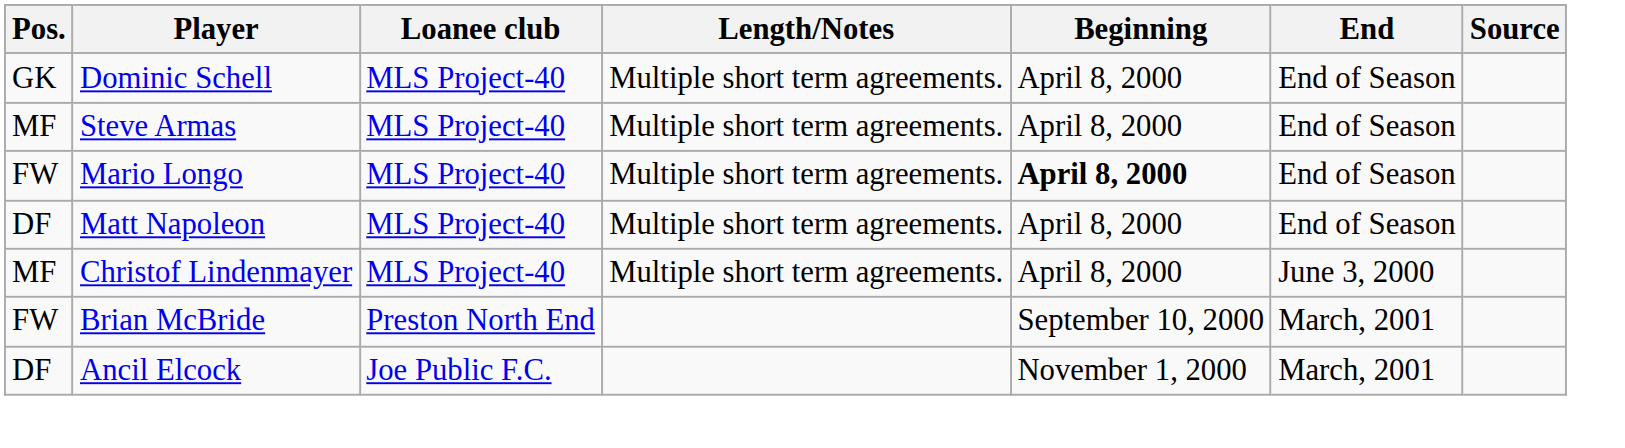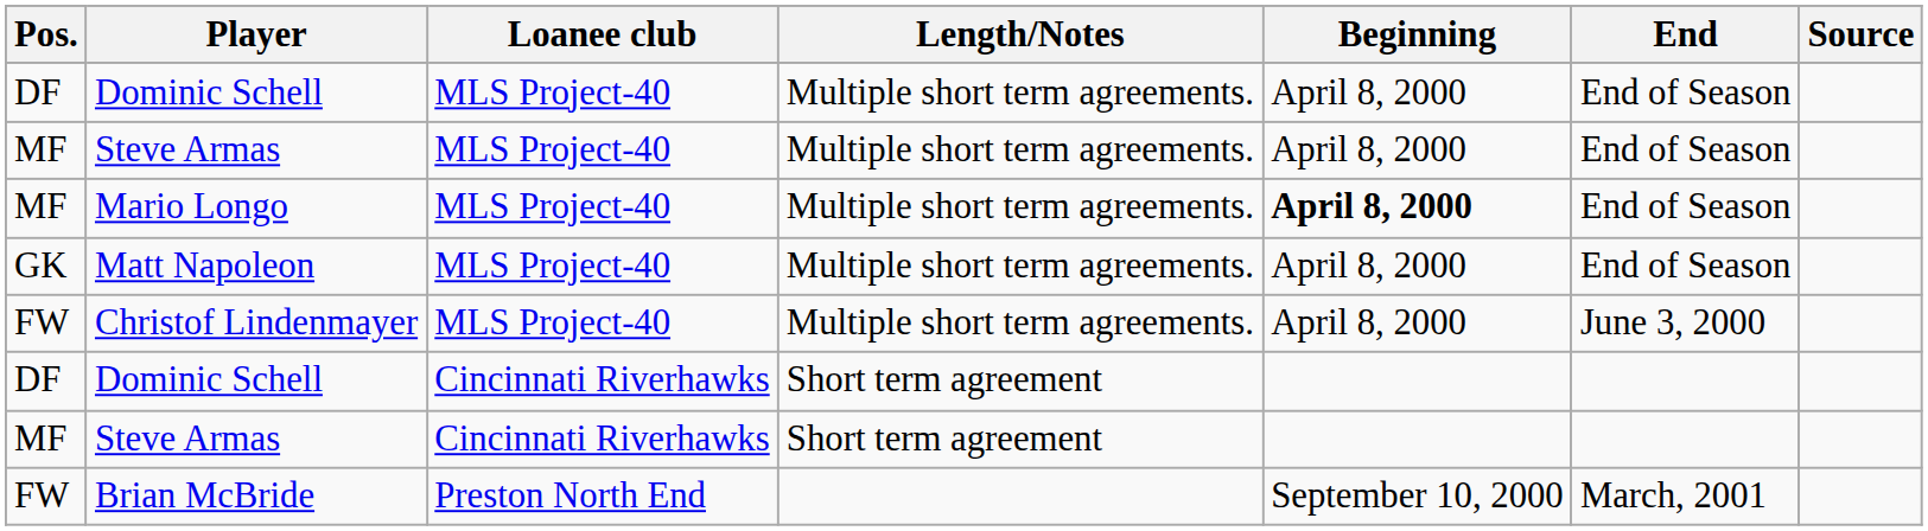Dominic Schell / MLS Project-40 | Pos.: GK -> DF
Mario Longo | Pos.: FW -> MF
Matt Napoleon | Pos.: DF -> GK
Christof Lindenmayer | Pos.: MF -> FW
+ row: DF | Dominic Schell | Cincinnati Riverhawks | Short term agreement
+ row: MF | Steve Armas | Cincinnati Riverhawks | Short term agreement
- row: DF | Ancil Elcock | Joe Public F.C. | November 1, 2000 | March, 2001
